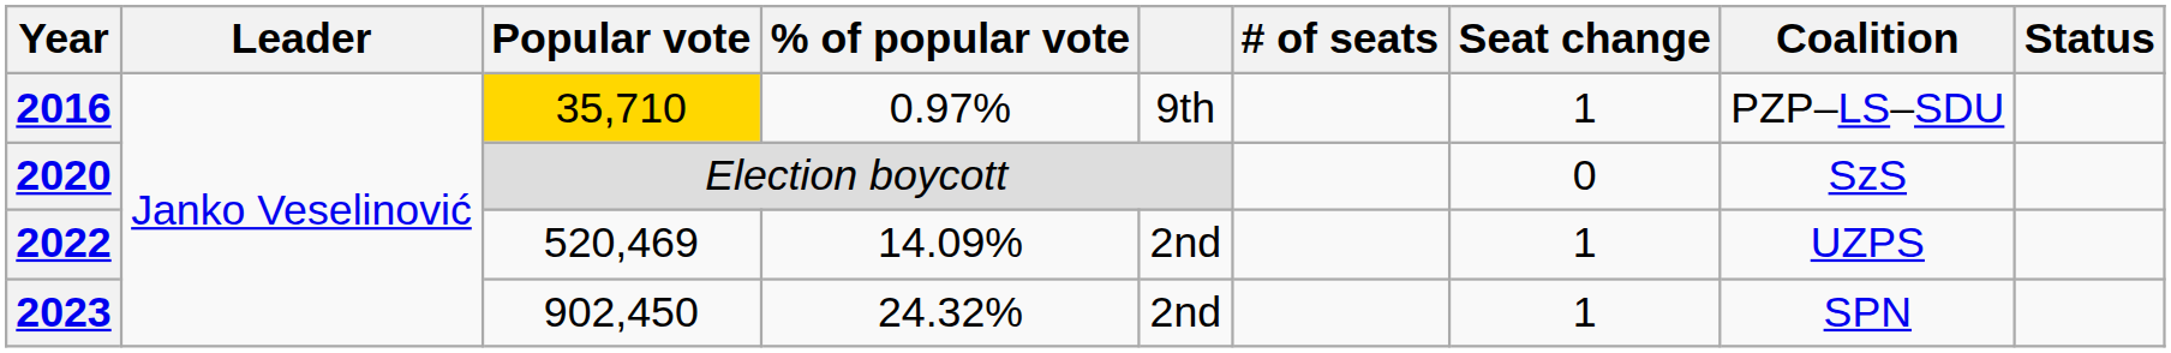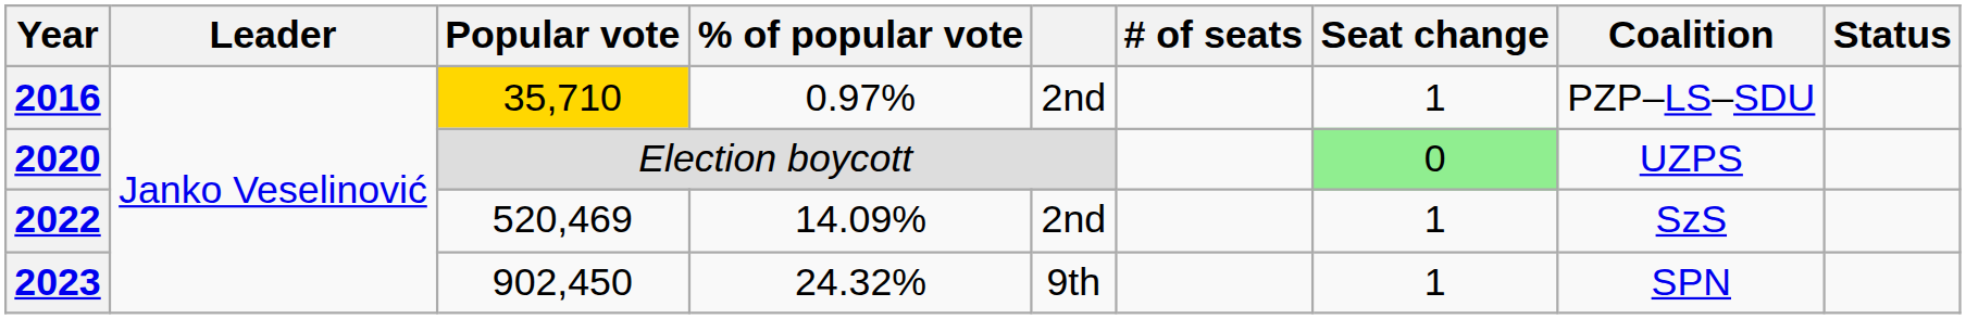2016 | column 5: 9th -> 2nd
2020 | Seat change: no background -> lightgreen background
2020 | Coalition: SzS -> UZPS
2022 | Coalition: UZPS -> SzS
2023 | column 5: 2nd -> 9th
